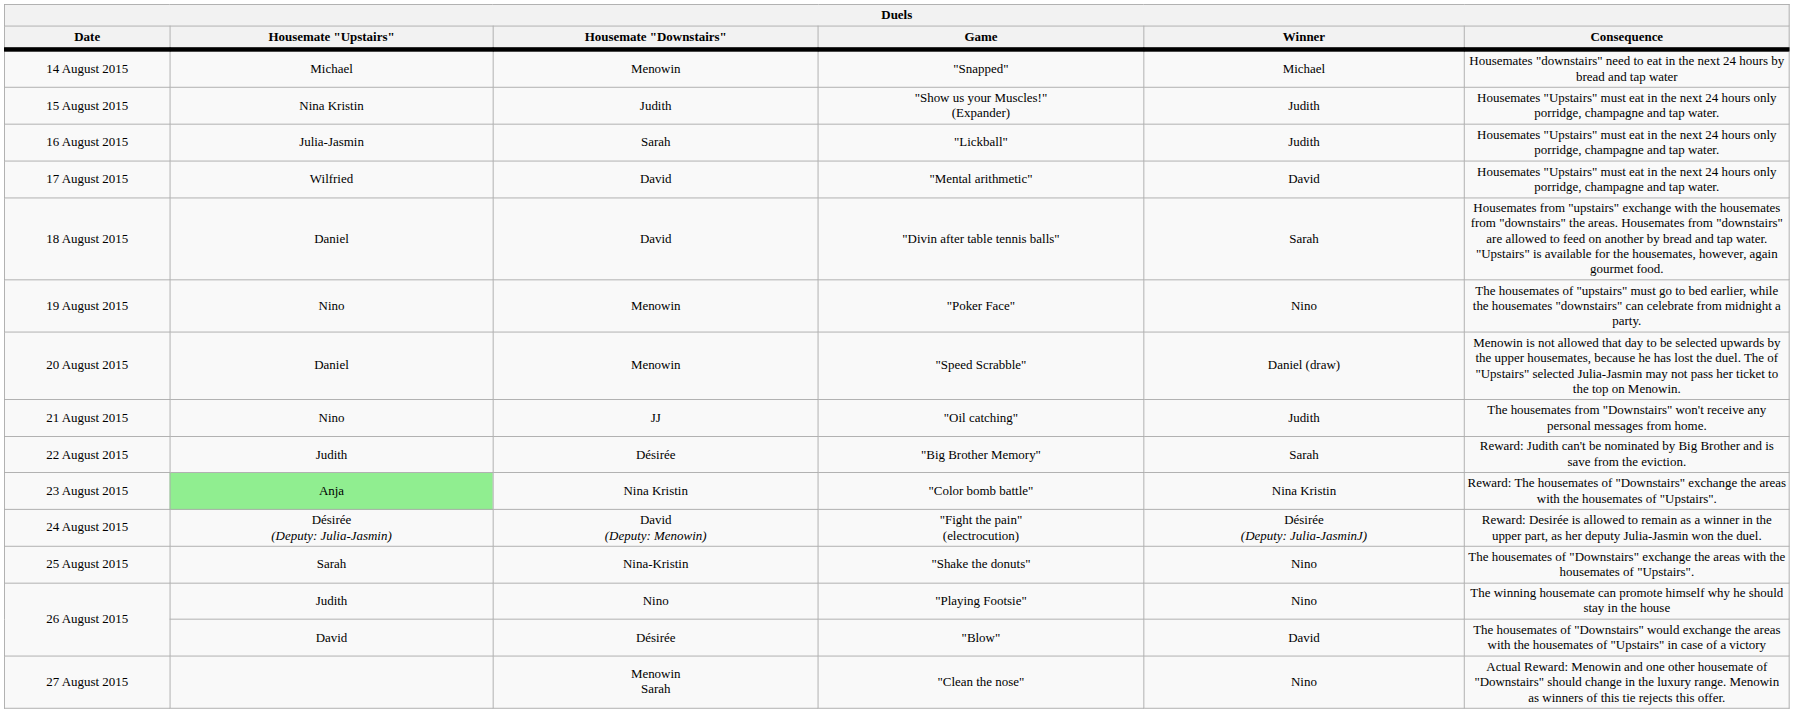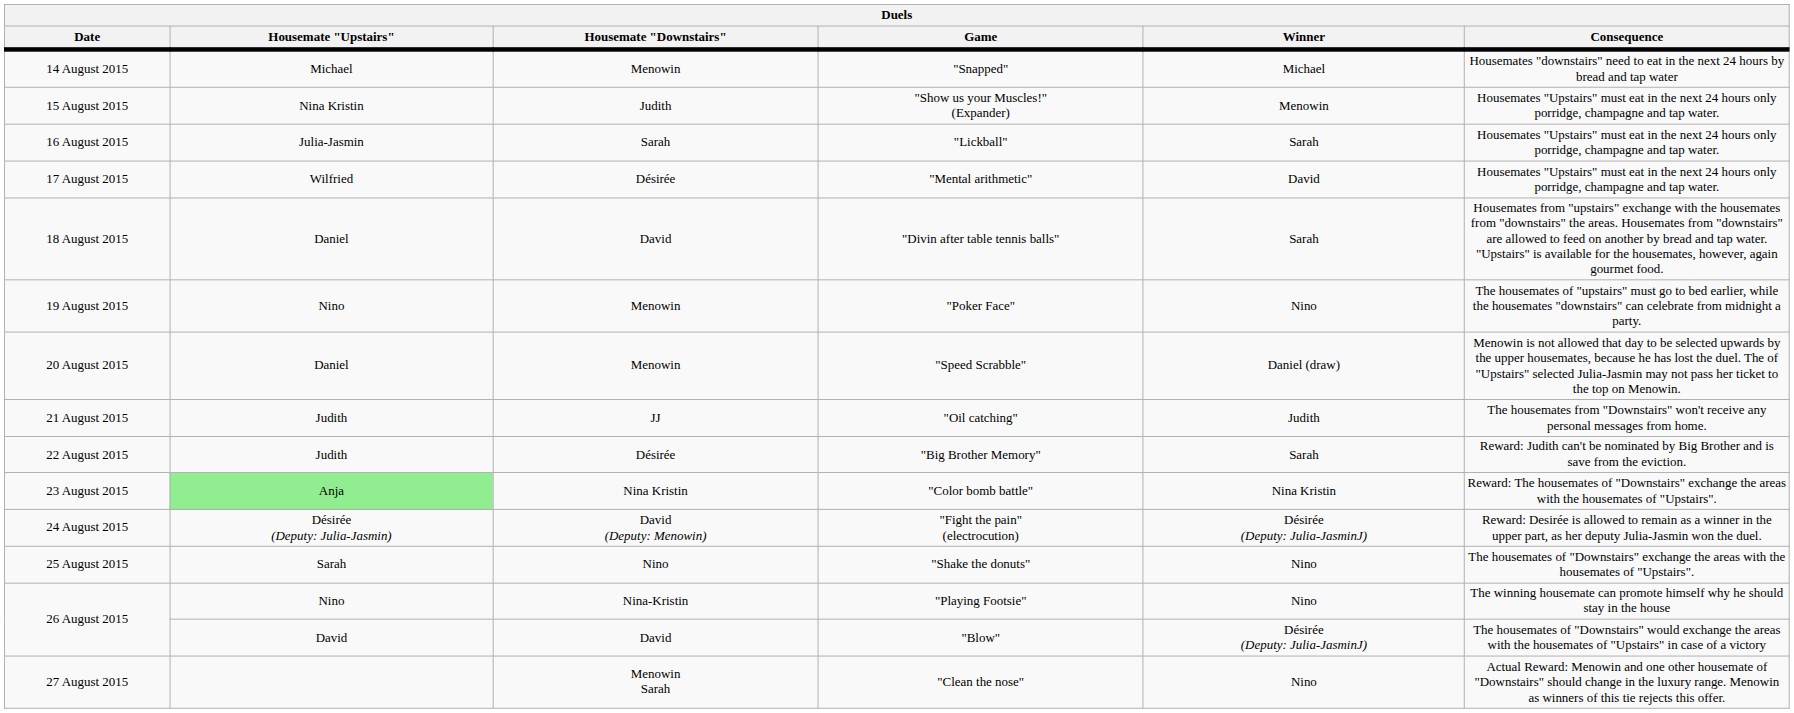"Show us your Muscles!" (Expander) | Winner: Judith -> Menowin
"Lickball" | Winner: Judith -> Sarah
"Mental arithmetic" | Housemate "Downstairs": David -> Désirée
"Oil catching" | Housemate "Upstairs": Nino -> Judith
"Shake the donuts" | Housemate "Downstairs": Nina-Kristin -> Nino
"Playing Footsie" | Housemate "Upstairs": Judith -> Nino
"Playing Footsie" | Housemate "Downstairs": Nino -> Nina-Kristin
"Blow" | Housemate "Downstairs": Désirée -> David
"Blow" | Winner: David -> Désirée (Deputy: Julia-JasminJ)
